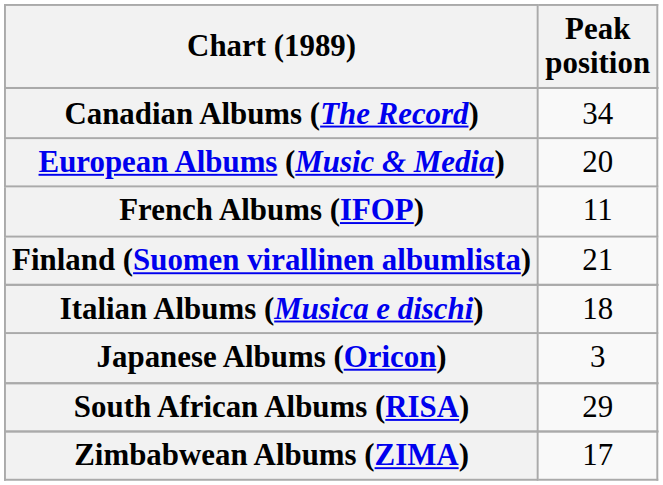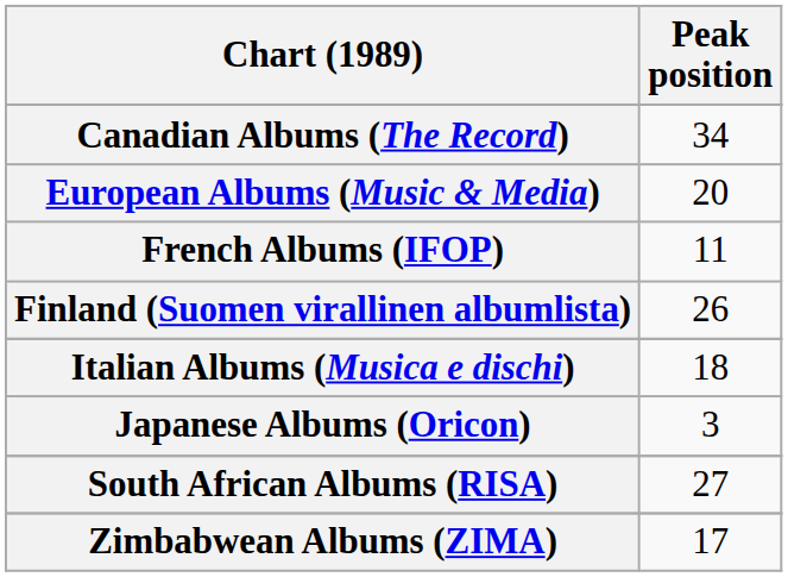Finland (Suomen virallinen albumlista) | Peak position: 21 -> 26
South African Albums (RISA) | Peak position: 29 -> 27
